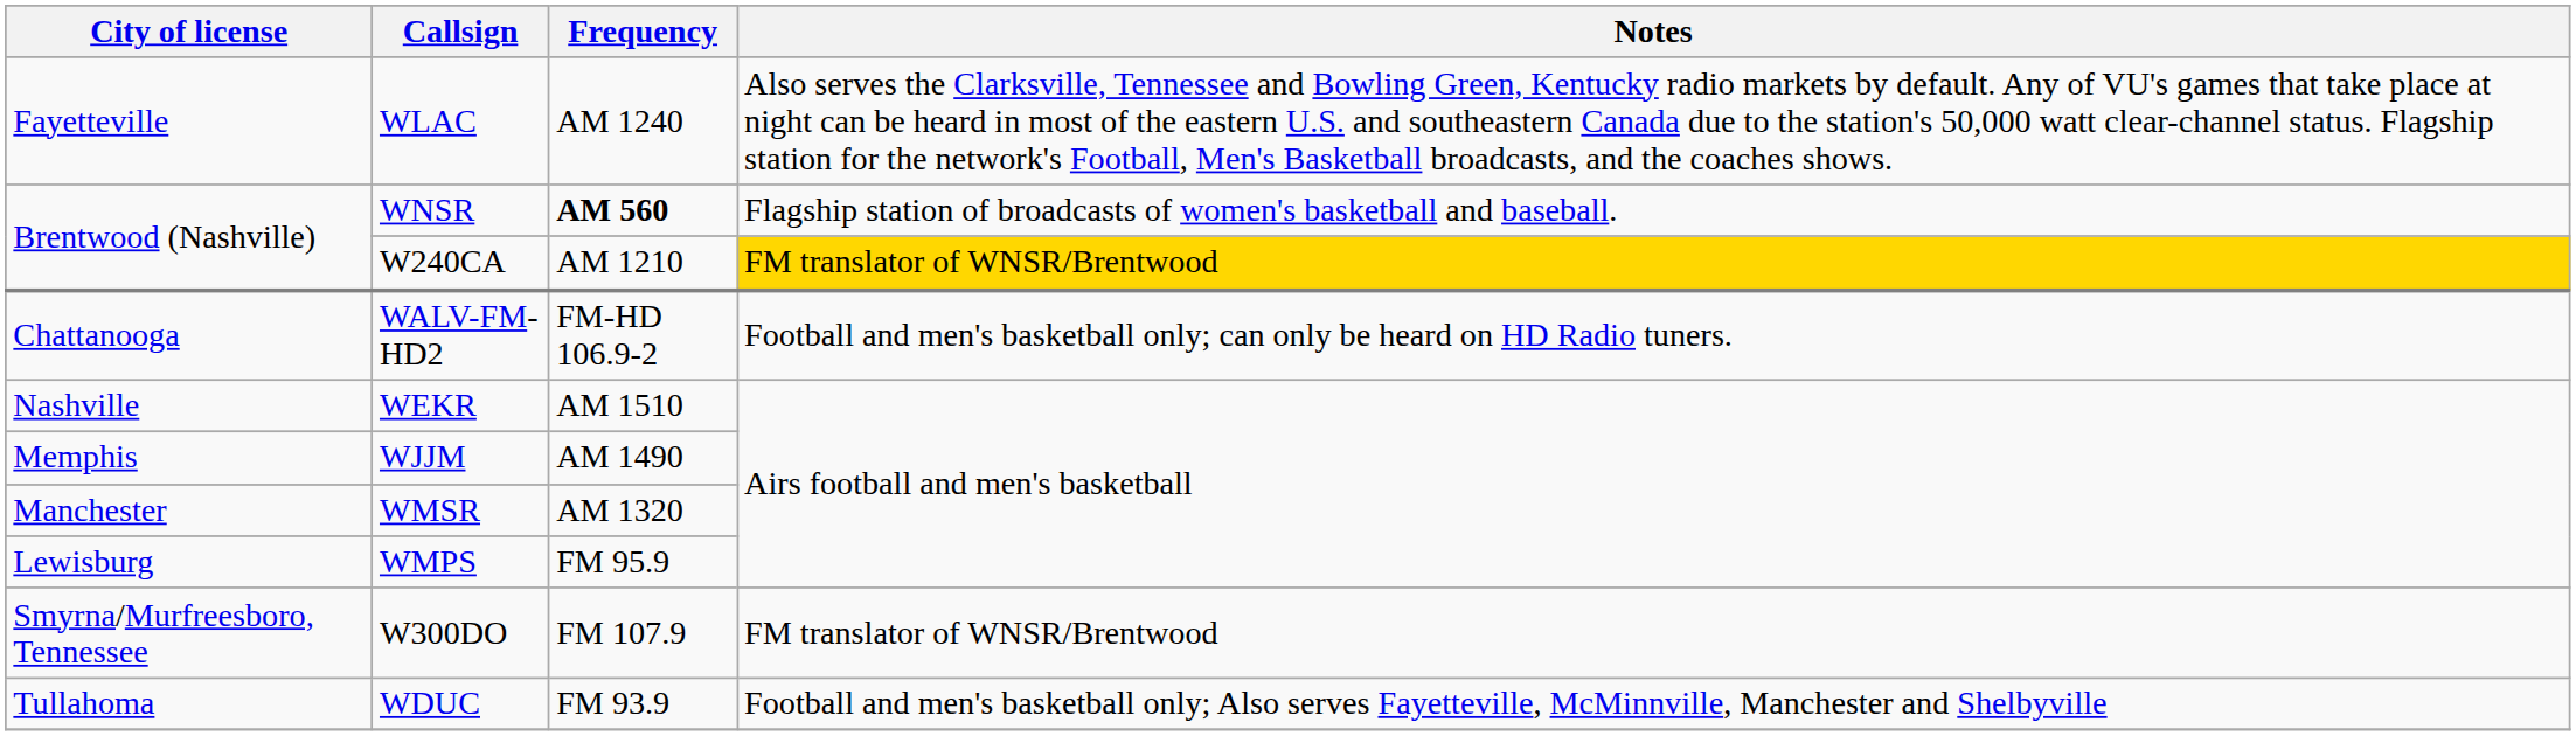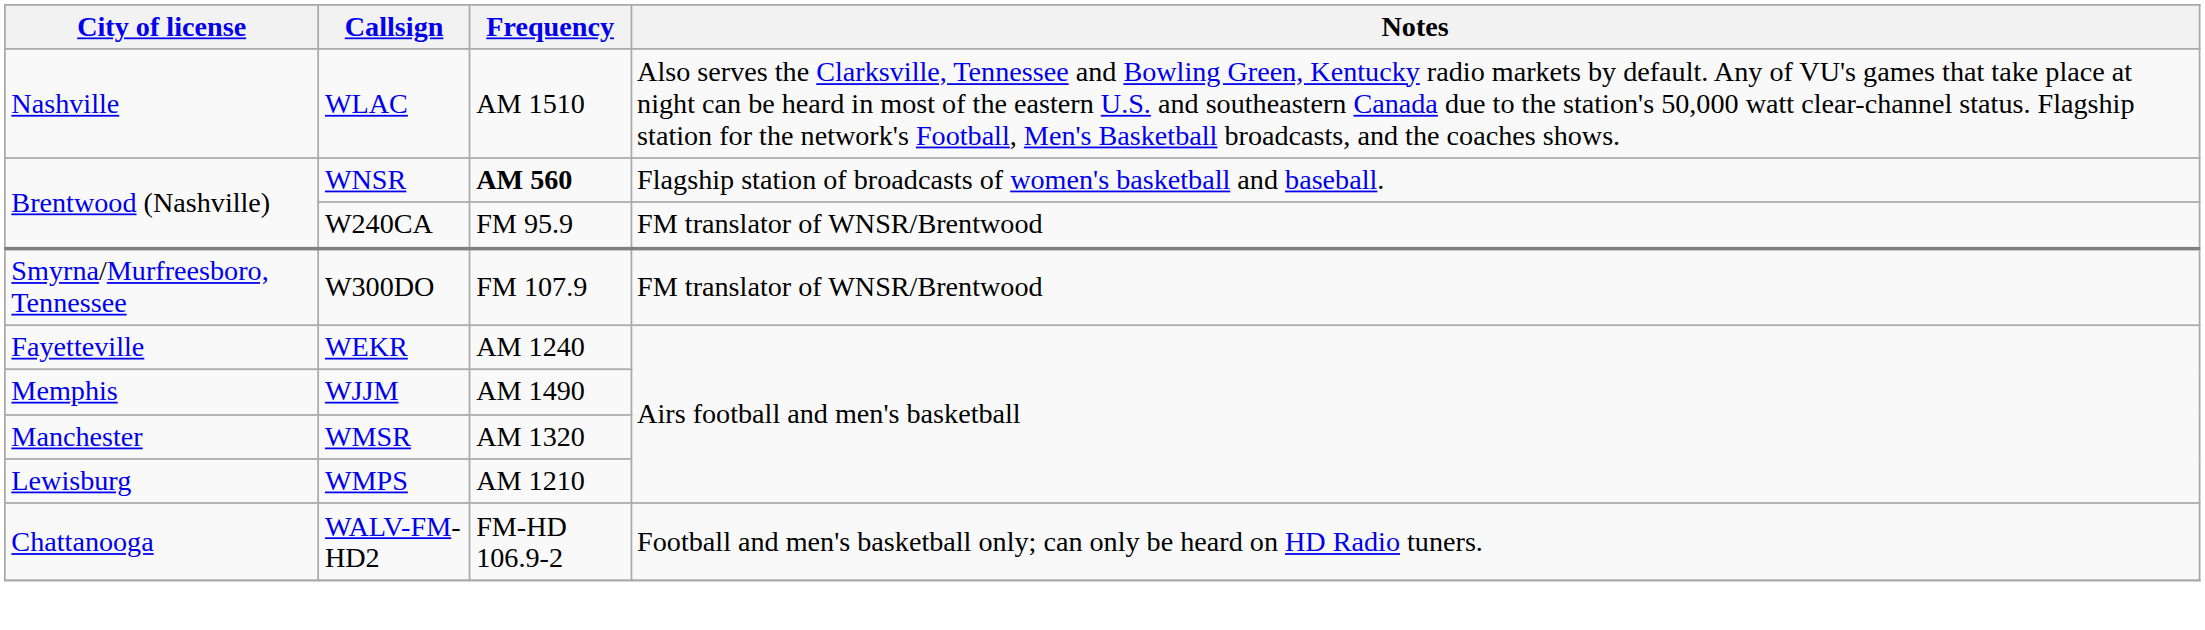WLAC | City of license: Fayetteville -> Nashville
WLAC | Frequency: AM 1240 -> AM 1510
W240CA | Frequency: AM 1210 -> FM 95.9
W240CA | Notes: gold background -> no background
rows swapped: WALV-FM-HD2 <-> W300DO
WEKR | City of license: Nashville -> Fayetteville
WEKR | Frequency: AM 1510 -> AM 1240
WMPS | Frequency: FM 95.9 -> AM 1210
- row: Tullahoma | WDUC | FM 93.9 | Football and men's basketball only; Also serves Fayetteville, McMinnville, Manchester and Shelbyville
